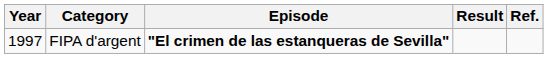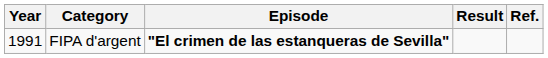FIPA d'argent | Year: 1997 -> 1991
